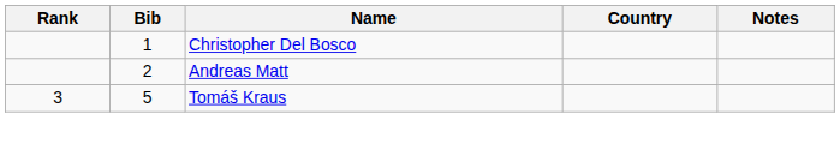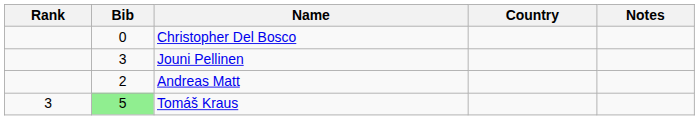Christopher Del Bosco | Bib: 1 -> 0
+ row: 3 | Jouni Pellinen
Tomáš Kraus | Bib: no background -> lightgreen background
